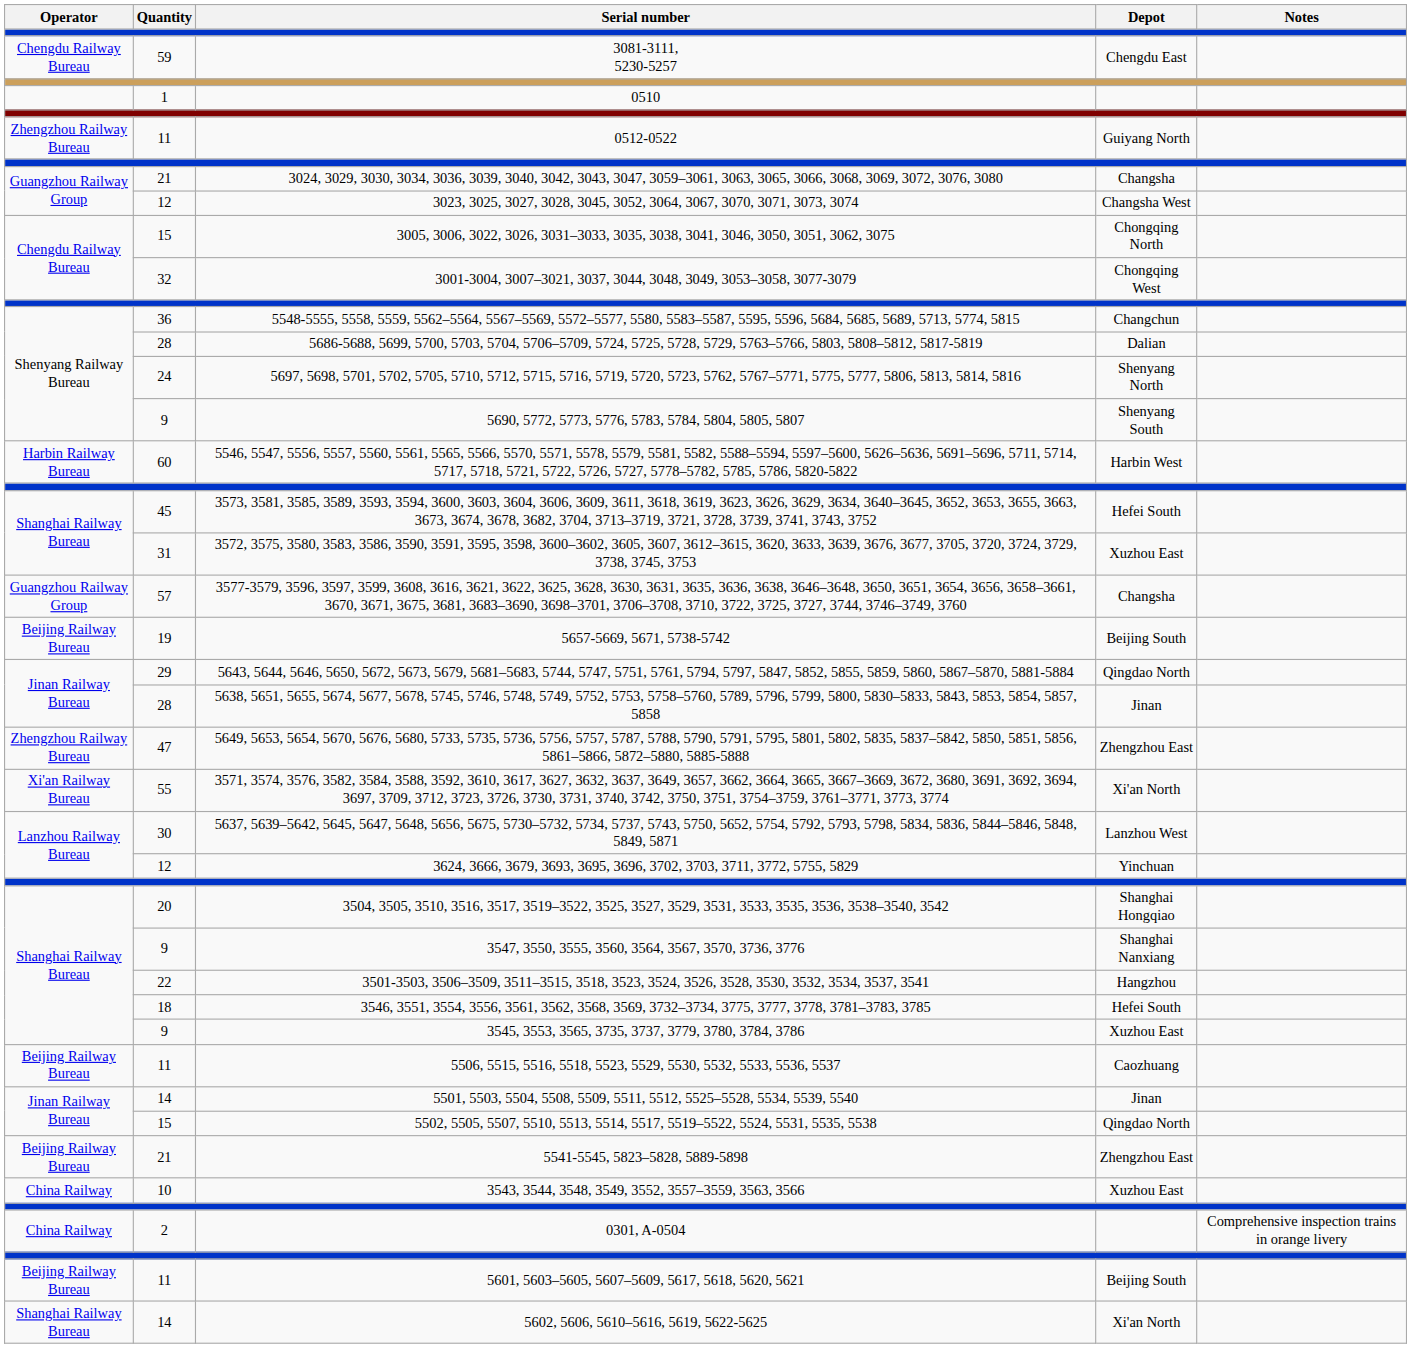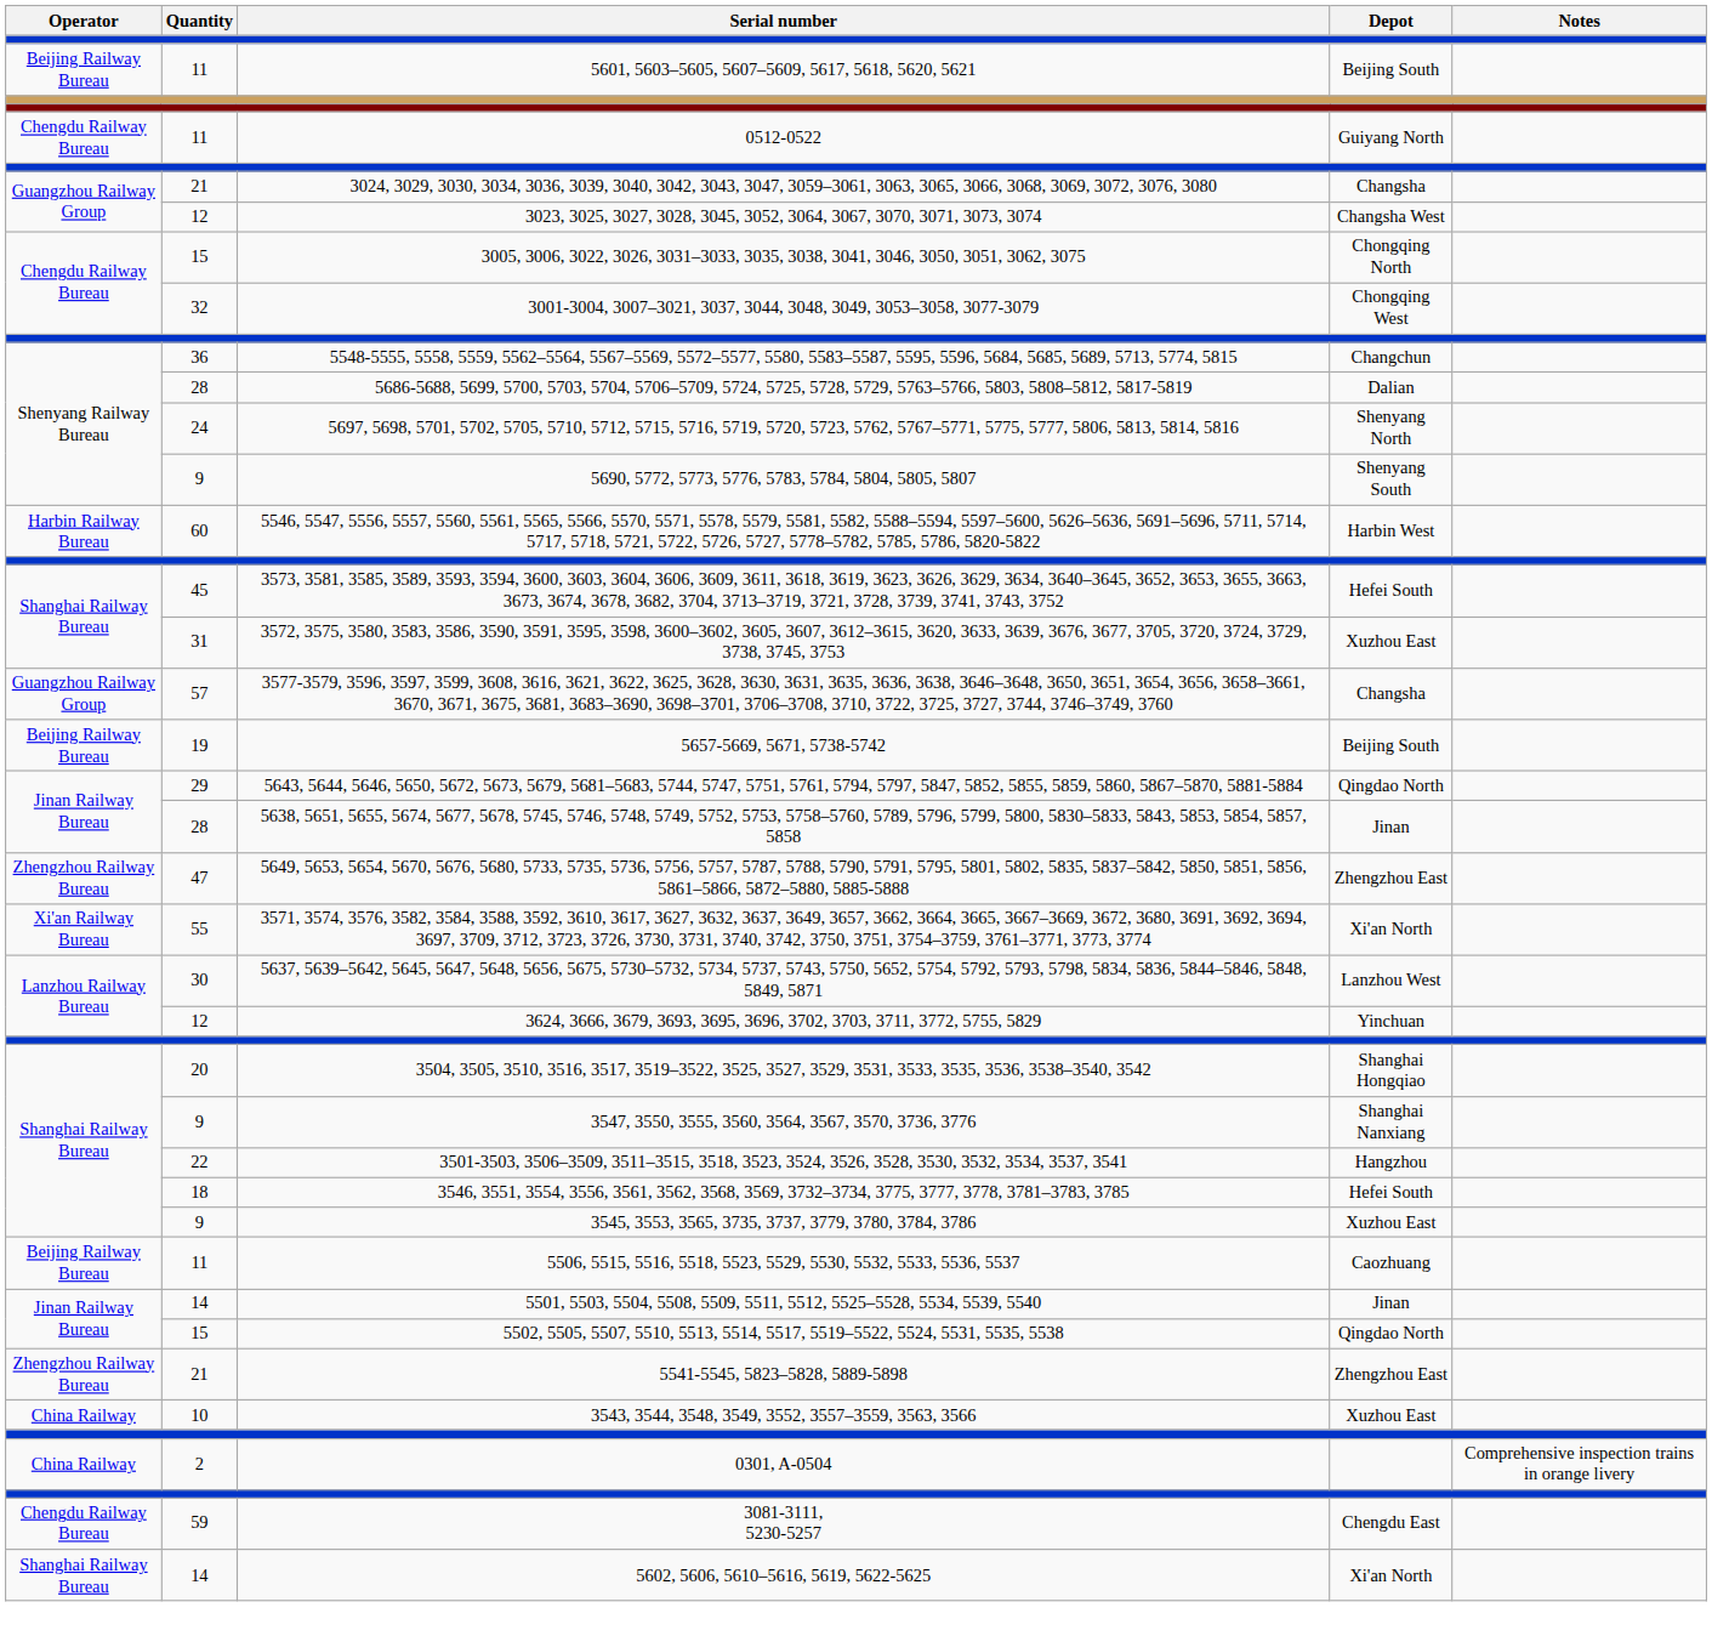rows swapped: 3081-3111, 5230-5257 <-> 5601, 5603–5605, 5607–5609, 5617, 5618, 5620, 5621
- row: 1 | 0510
0512-0522 | Operator: Zhengzhou Railway Bureau -> Chengdu Railway Bureau
5541-5545, 5823–5828, 5889-5898 | Operator: Beijing Railway Bureau -> Zhengzhou Railway Bureau
